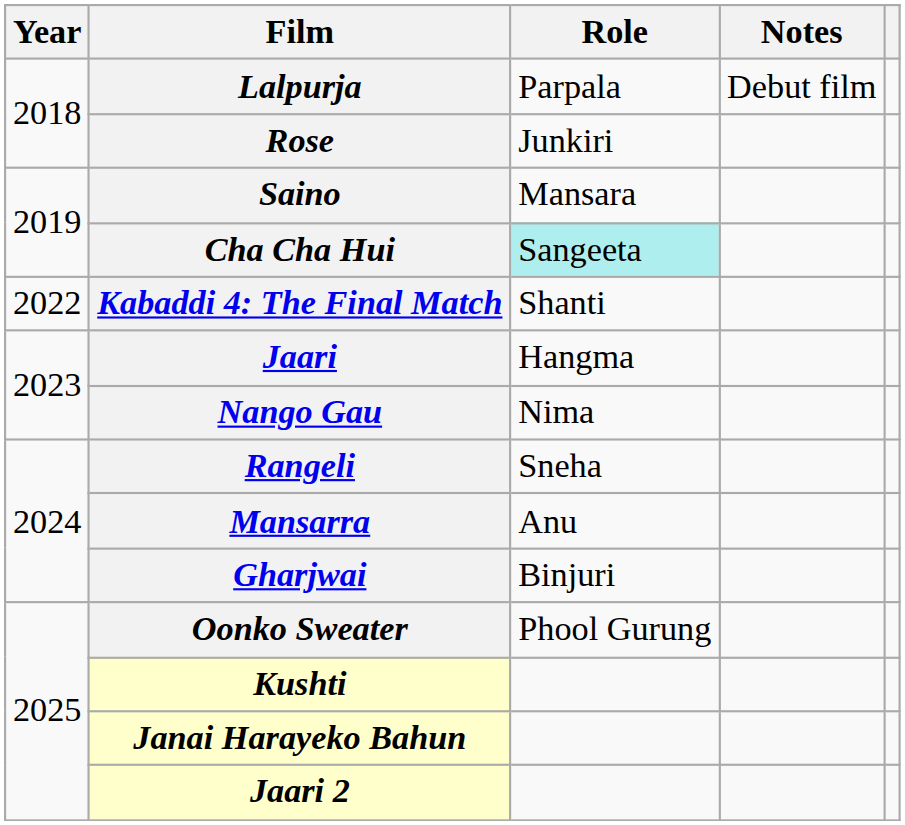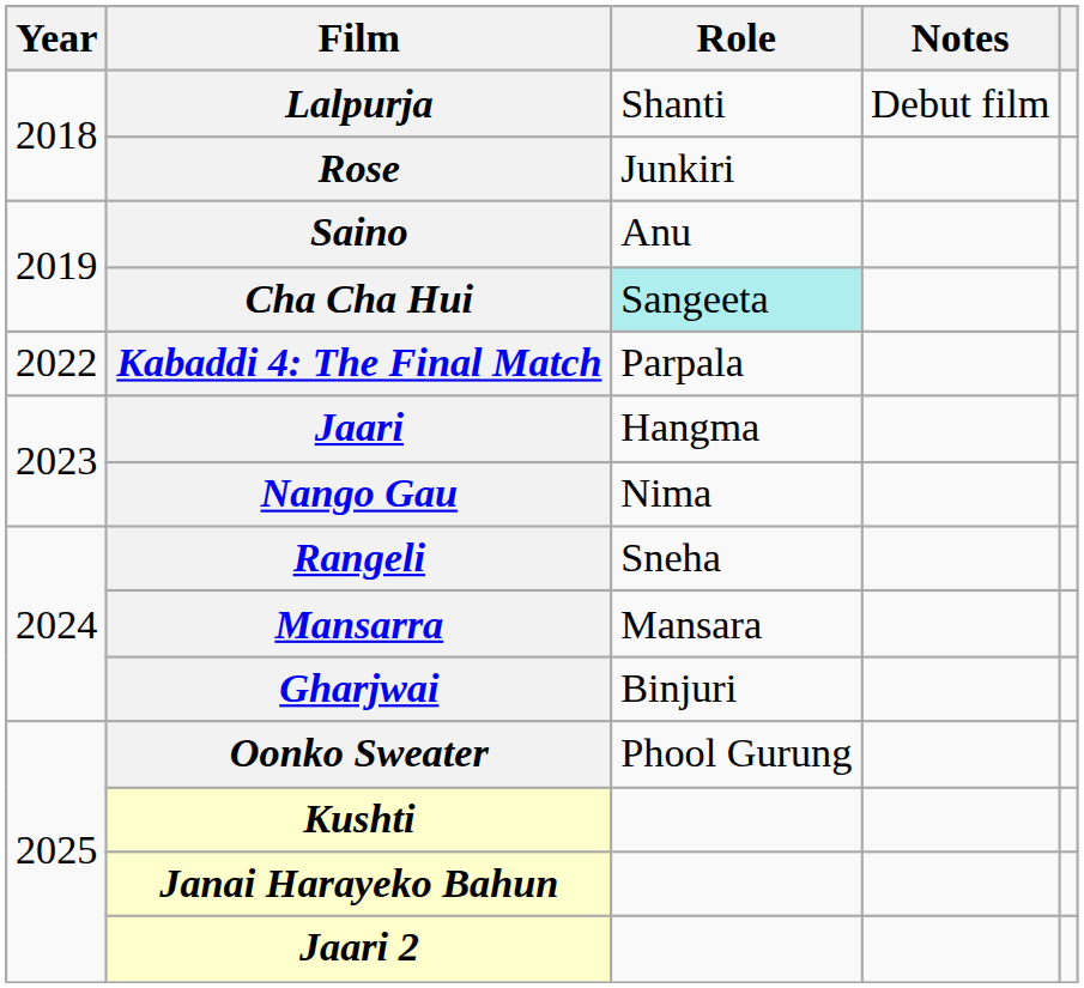Lalpurja | Role: Parpala -> Shanti
Saino | Role: Mansara -> Anu
Kabaddi 4: The Final Match | Role: Shanti -> Parpala
Mansarra | Role: Anu -> Mansara
